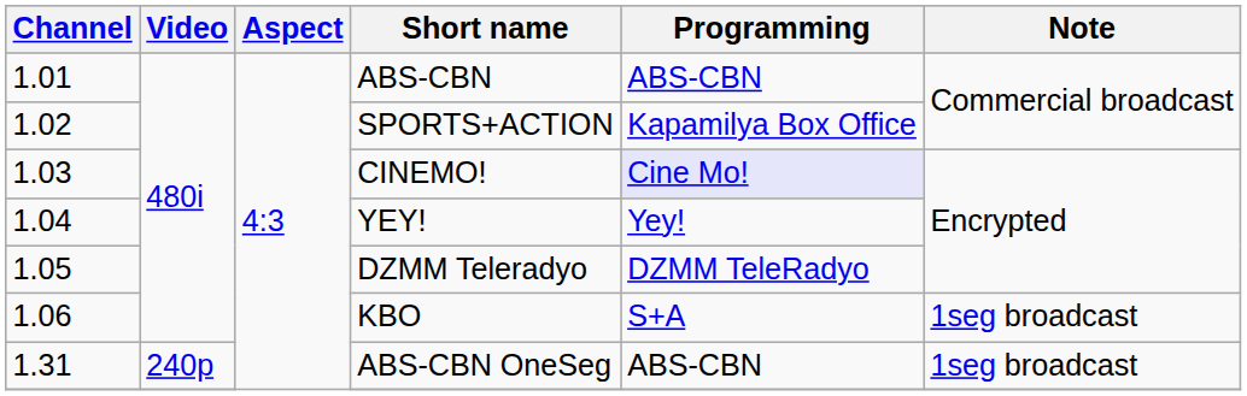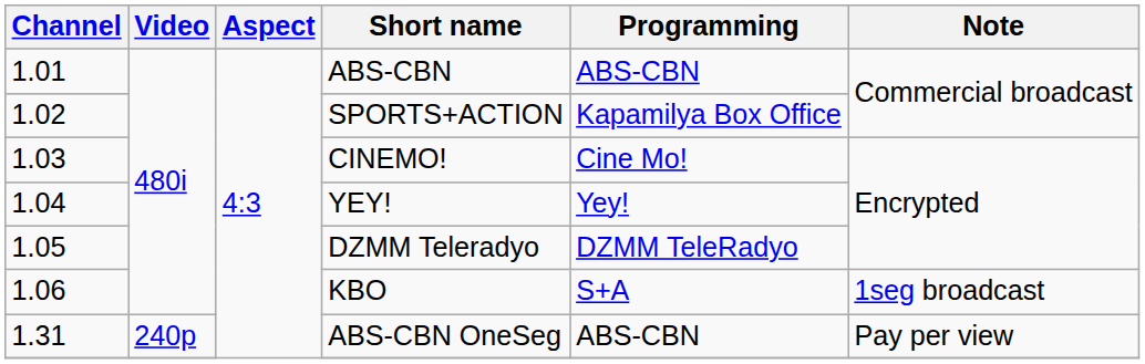CINEMO! | Programming: lavender background -> no background
ABS-CBN OneSeg | Note: 1seg broadcast -> Pay per view
